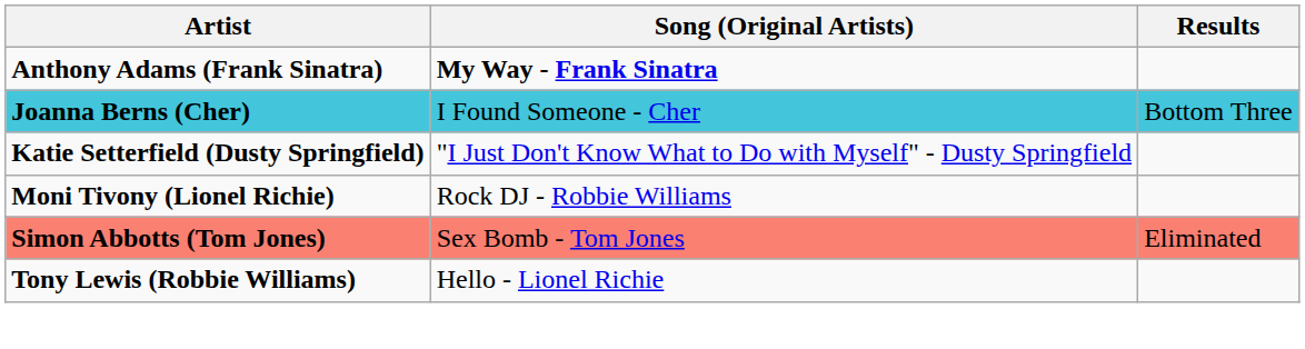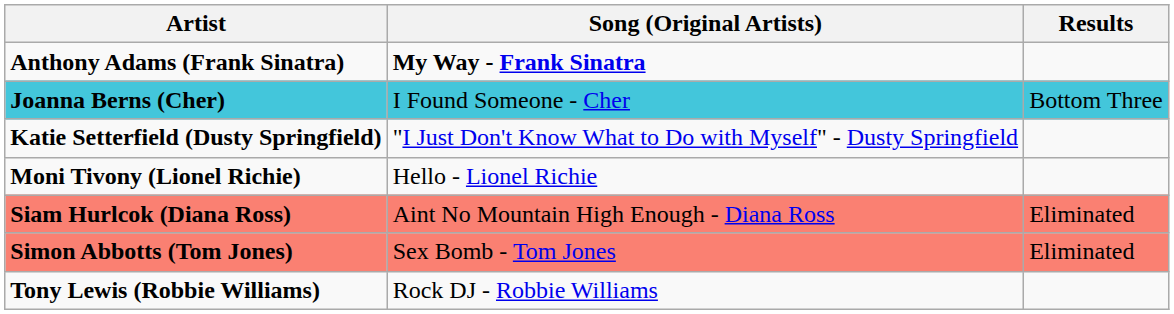Moni Tivony (Lionel Richie) | Song (Original Artists): Rock DJ - Robbie Williams -> Hello - Lionel Richie
+ row: Siam Hurlcok (Diana Ross) | Aint No Mountain High Enough - Diana Ross | Eliminated
Tony Lewis (Robbie Williams) | Song (Original Artists): Hello - Lionel Richie -> Rock DJ - Robbie Williams
